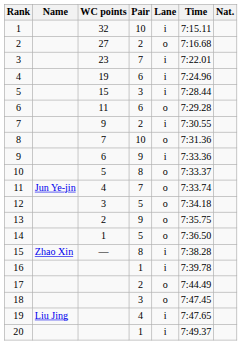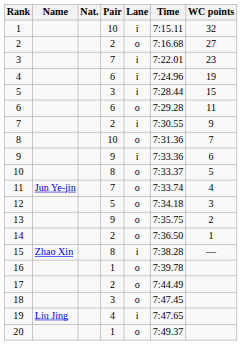columns swapped: Nat. <-> WC points
14 | Pair: 5 -> 2
16 | Lane: i -> o
20 | Lane: i -> o
